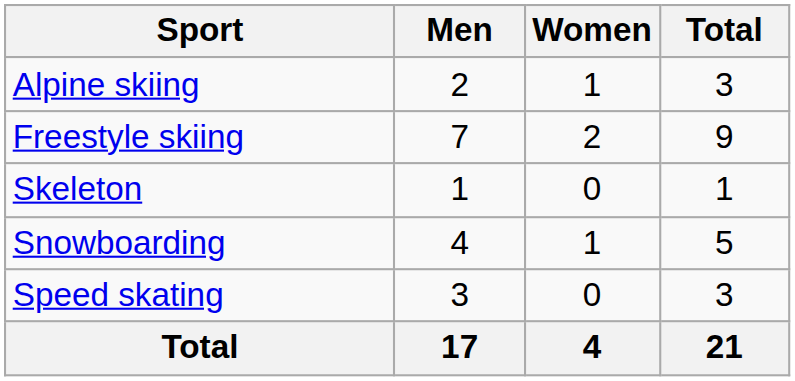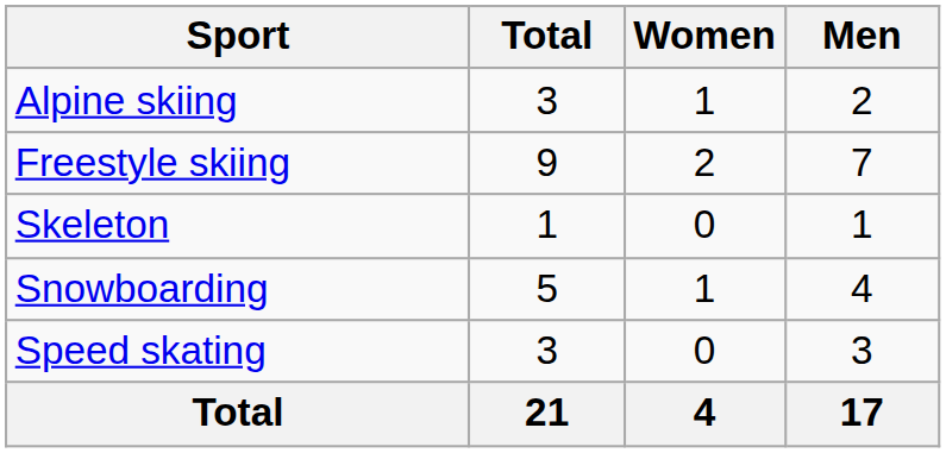columns swapped: Men <-> Total
